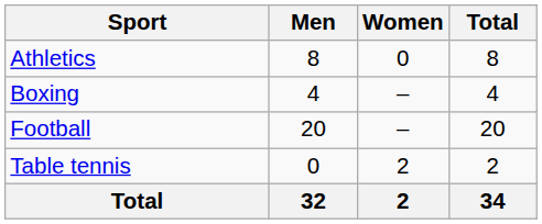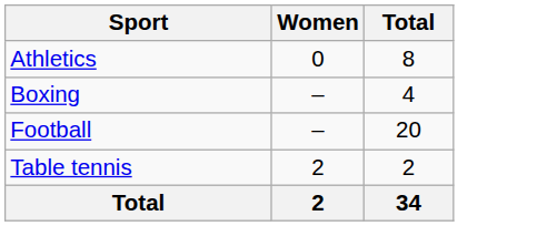- column: Men | 8 | 4 | 20 | 0 | 32
